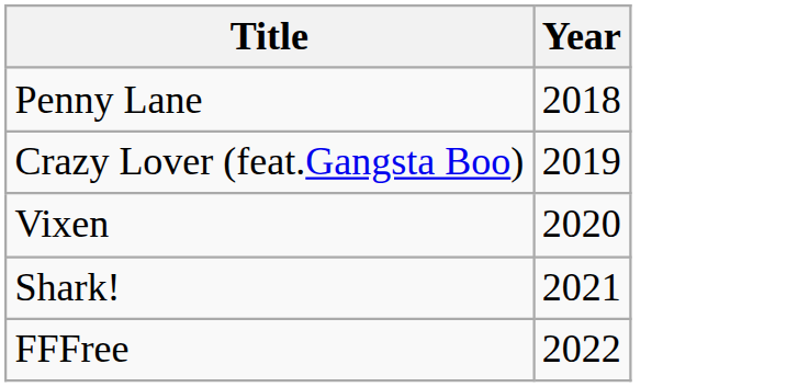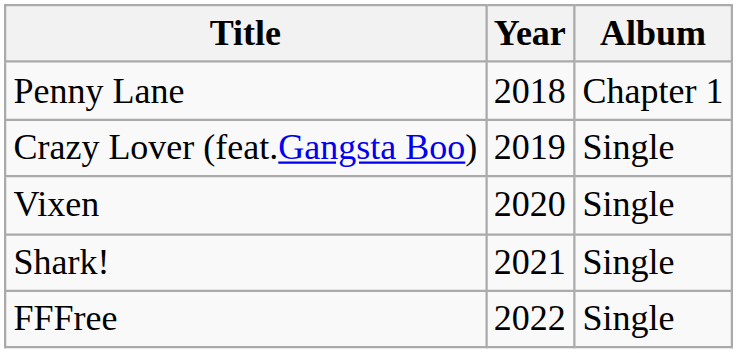+ column: Album | Chapter 1 | Single | Single | Single | Single
